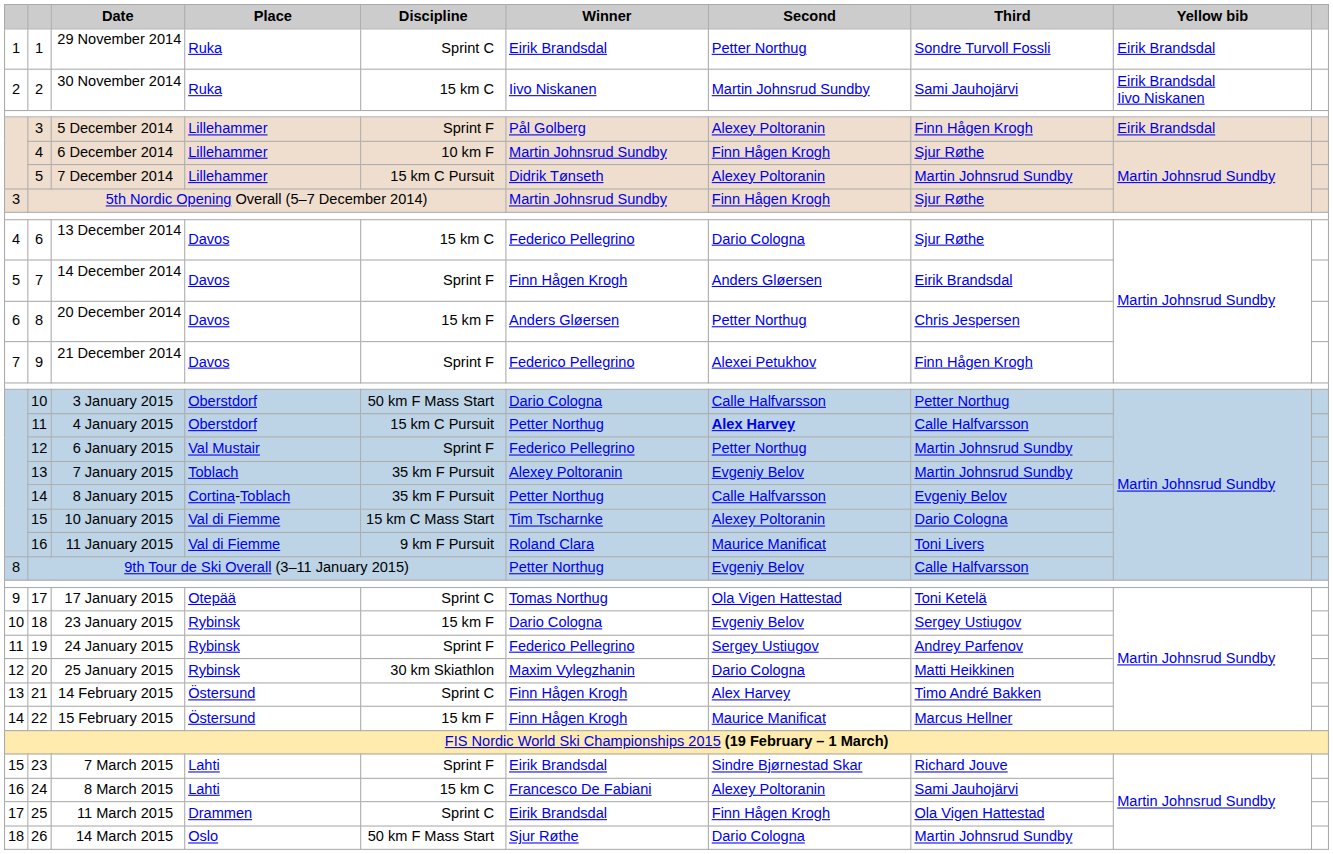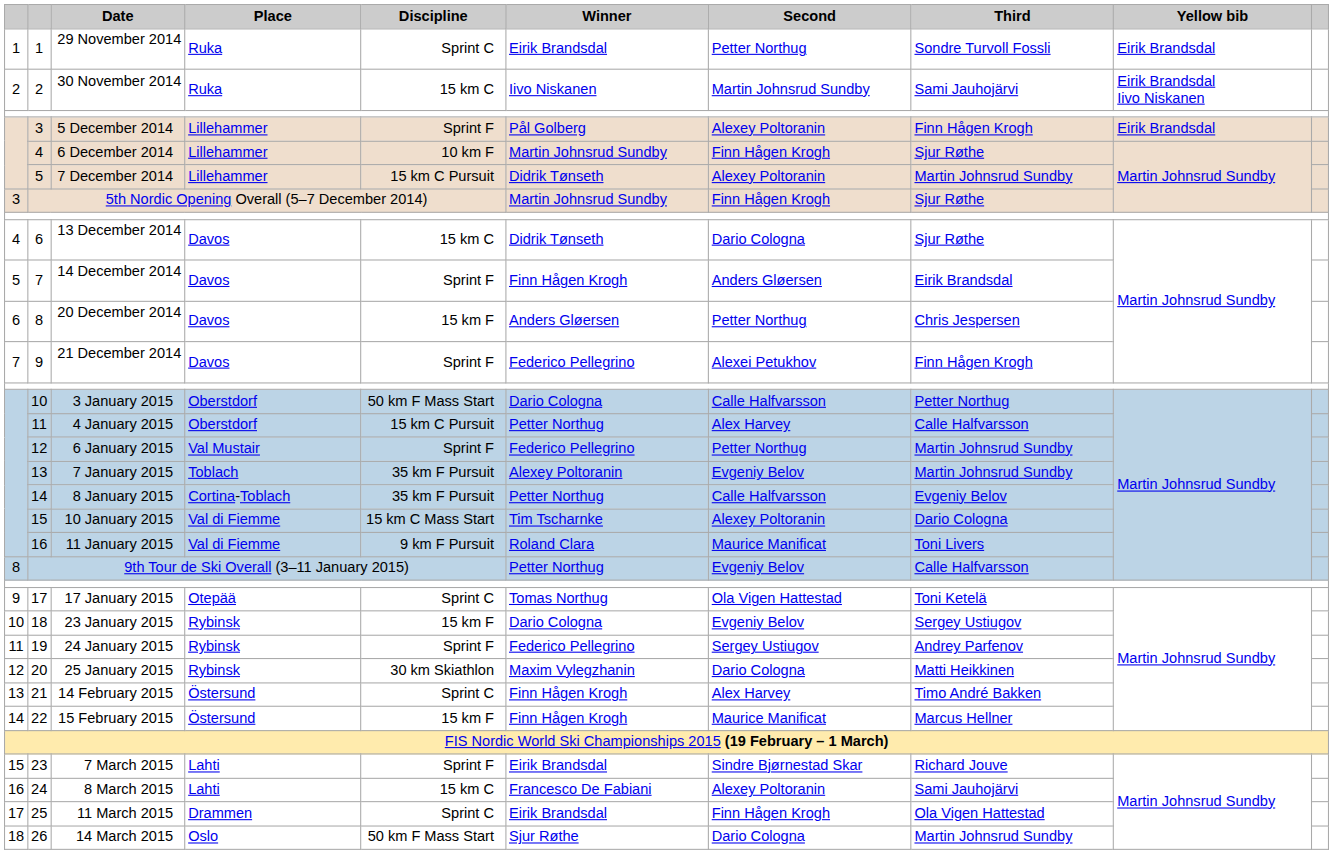13 December 2014 | Winner: Federico Pellegrino -> Didrik Tønseth
4 January 2015 | Second: bold -> normal
